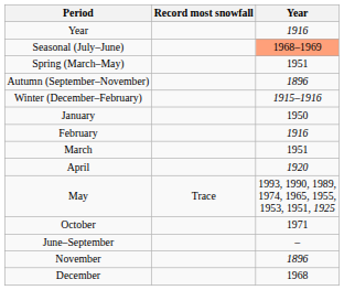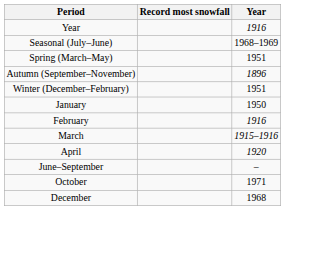Seasonal (July–June) | Year: lightsalmon background -> no background
Winter (December–February) | Year: 1915–1916 -> 1951
March | Year: 1951 -> 1915–1916
- row: May | Trace | 1993, 1990, 1989, 1974, 1965, 1955, 1953, 1951, 1925
rows swapped: June–September <-> October
- row: November | 1896
